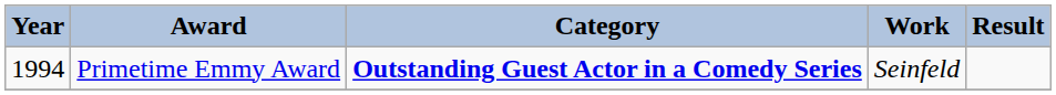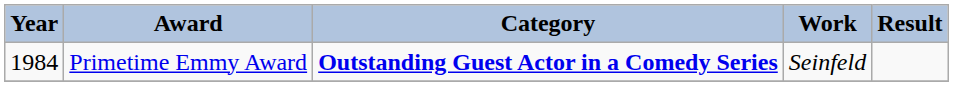Primetime Emmy Award | Year: 1994 -> 1984
